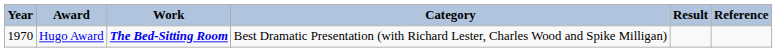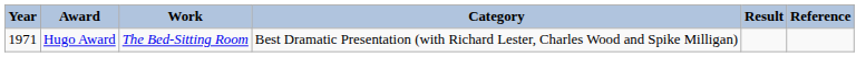Hugo Award | Year: 1970 -> 1971
Hugo Award | Work: bold -> normal
